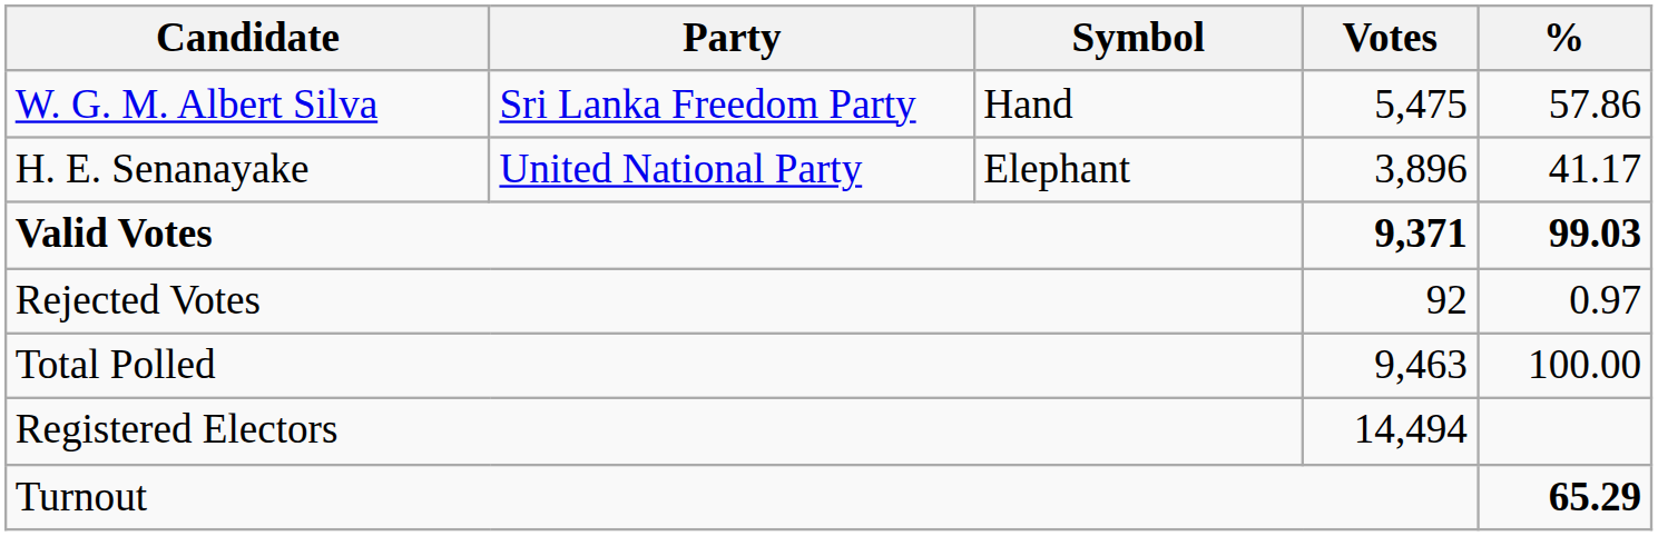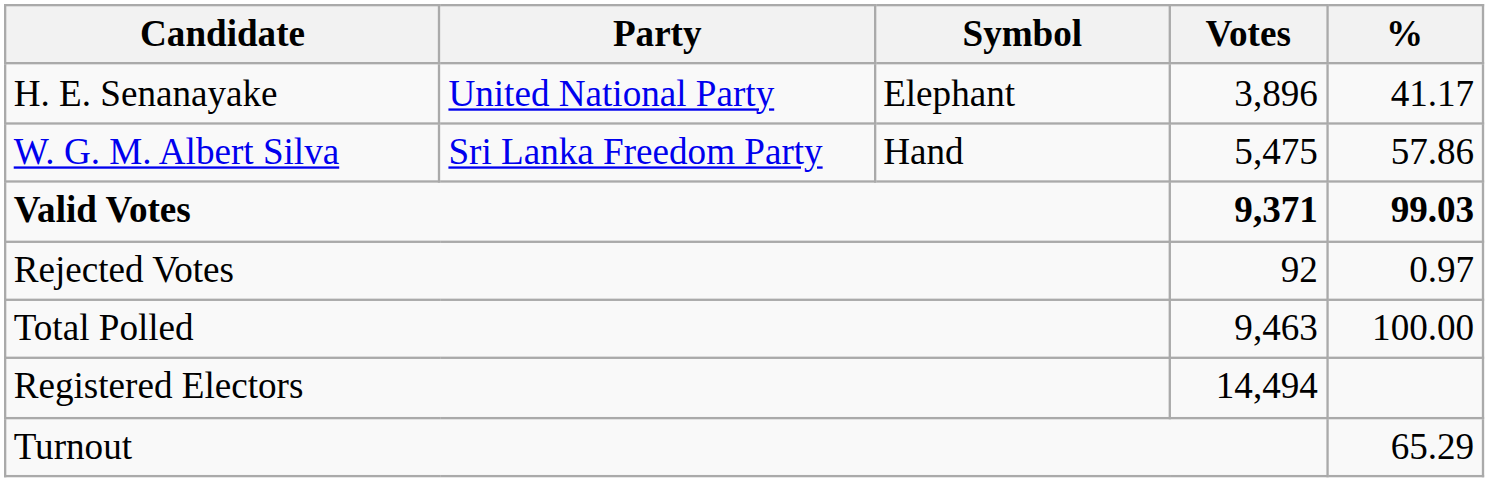rows swapped: W. G. M. Albert Silva <-> H. E. Senanayake
Turnout | %: bold -> normal
